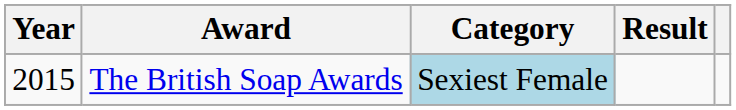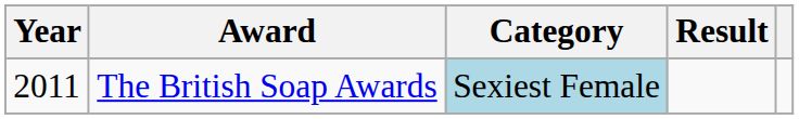The British Soap Awards | Year: 2015 -> 2011
